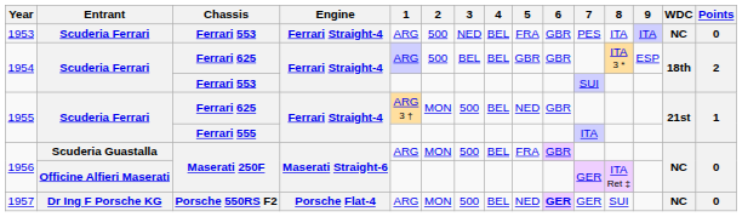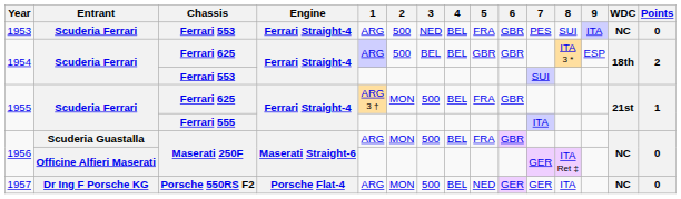1953 | 8: ITA -> SUI
1955 / Ferrari 625 | 5: NED -> FRA
1957 | 6: bold -> normal
1957 | 8: SUI -> ITA
